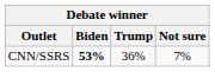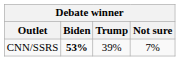CNN/SSRS | Trump: 36% -> 39%
